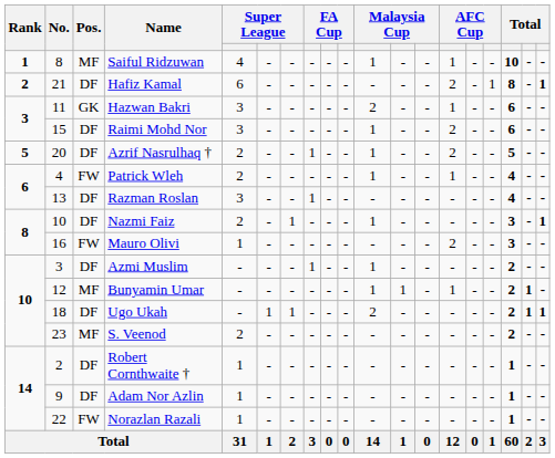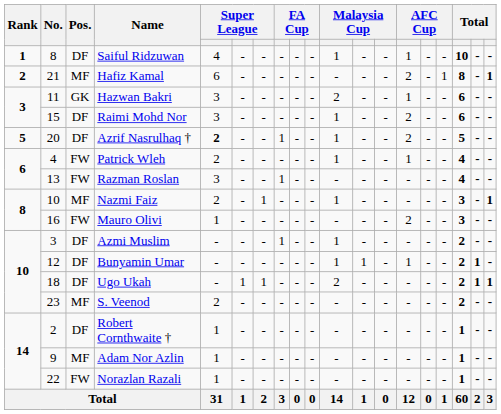Saiful Ridzuwan | Pos.: MF -> DF
Hafiz Kamal | Pos.: DF -> MF
Azrif Nasrulhaq † | column 5: normal -> bold
Razman Roslan | Pos.: DF -> FW
Nazmi Faiz | Pos.: DF -> MF
Bunyamin Umar | Pos.: MF -> DF
Adam Nor Azlin | Pos.: DF -> MF
